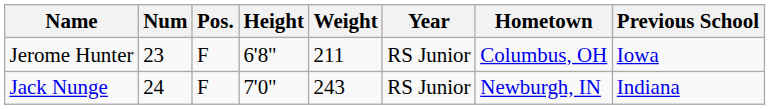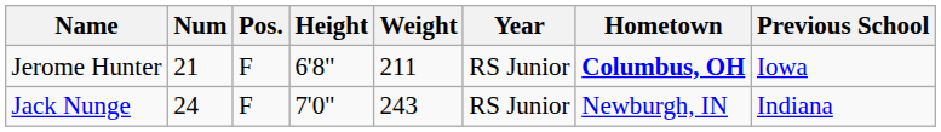Jerome Hunter | Num: 23 -> 21
Jerome Hunter | Hometown: normal -> bold
